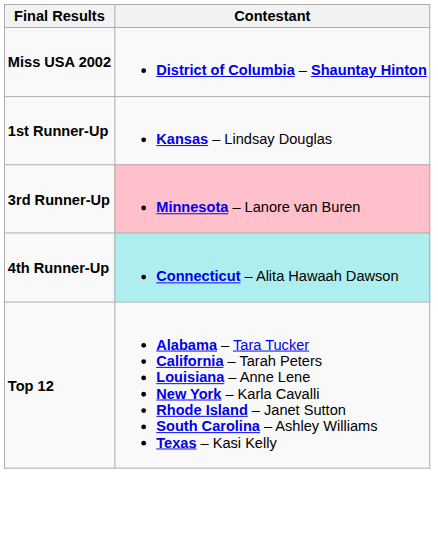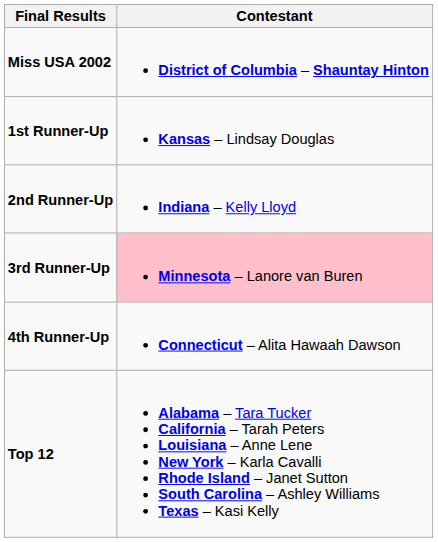+ row: 2nd Runner-Up | Indiana – Kelly Lloyd
4th Runner-Up | Contestant: paleturquoise background -> no background
